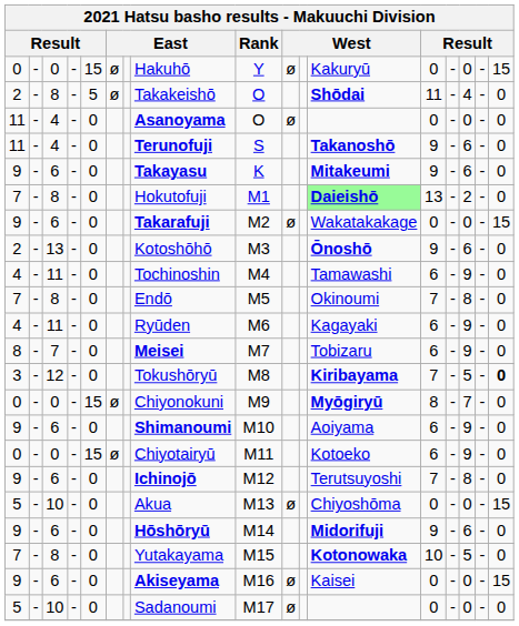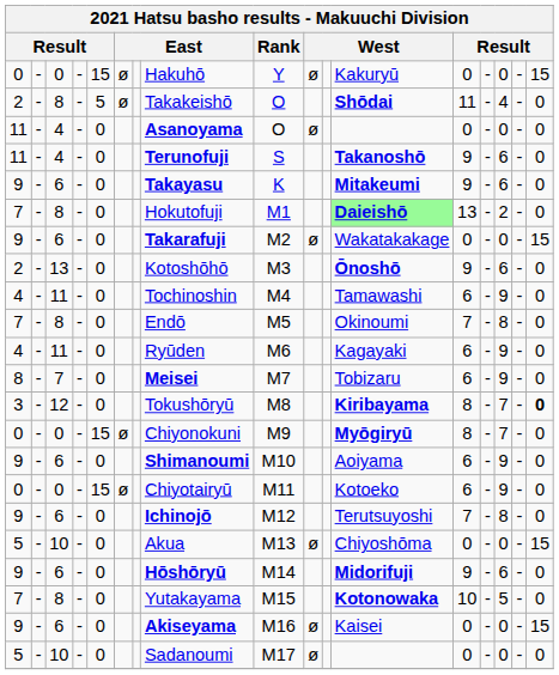3 | column 13: 7 -> 8
3 | column 15: 5 -> 7
